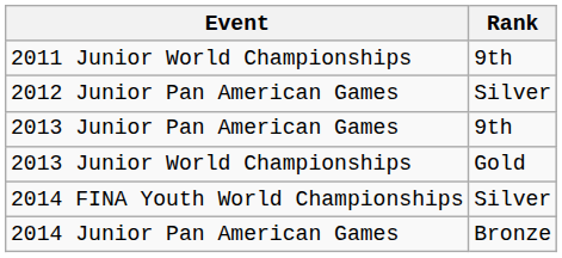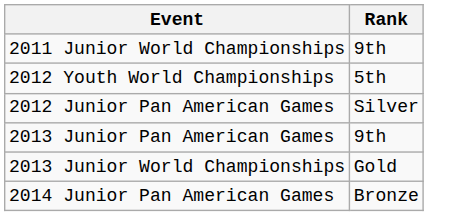+ row: 2012 Youth World Championships | 5th
- row: 2014 FINA Youth World Championships | Silver
